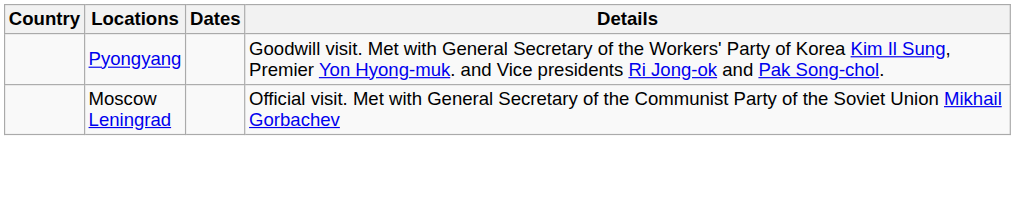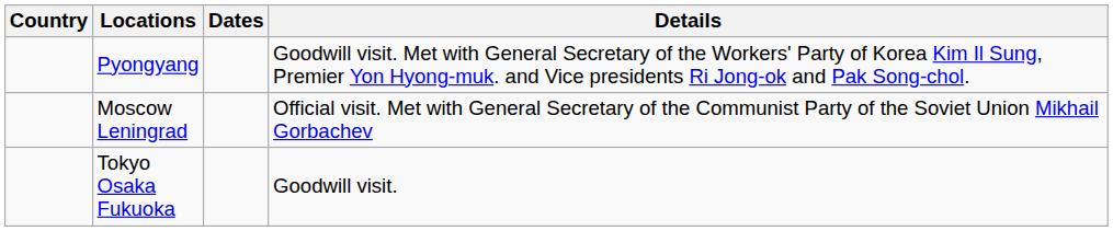+ row: Tokyo Osaka Fukuoka | Goodwill visit.
